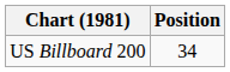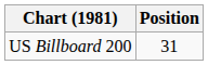US Billboard 200 | Position: 34 -> 31
